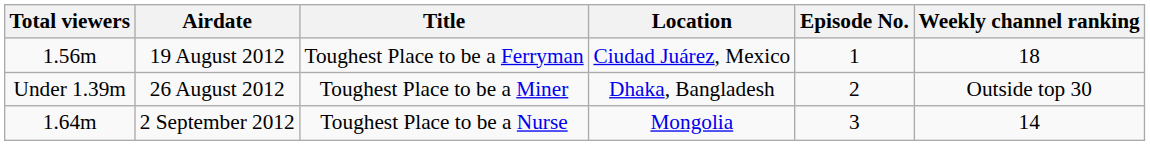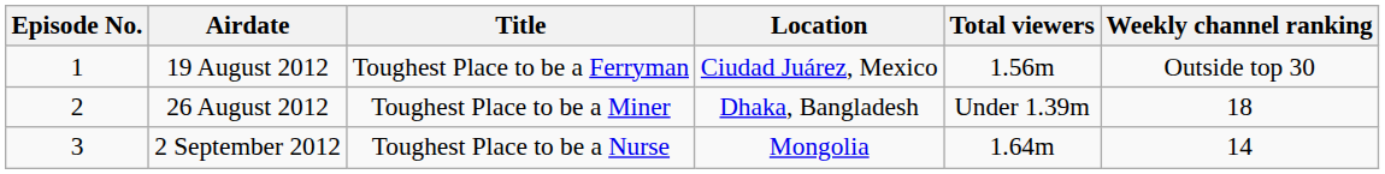columns swapped: Episode No. <-> Total viewers
19 August 2012 | Weekly channel ranking: 18 -> Outside top 30
26 August 2012 | Weekly channel ranking: Outside top 30 -> 18
